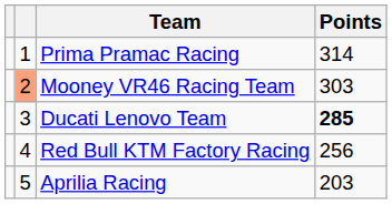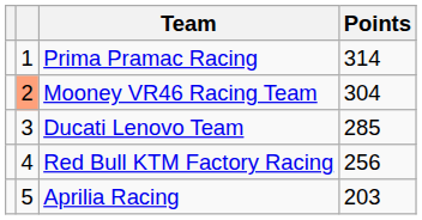Mooney VR46 Racing Team | Points: 303 -> 304
Ducati Lenovo Team | Points: bold -> normal
